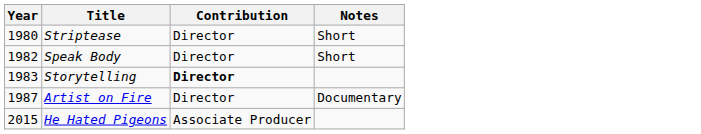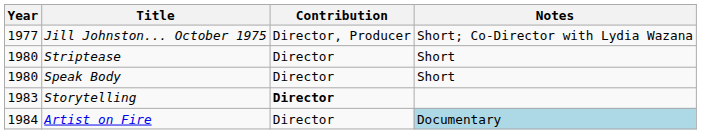+ row: 1977 | Jill Johnston... October 1975 | Director, Producer | Short; Co-Director with Lydia Wazana
Speak Body | Year: 1982 -> 1980
Artist on Fire | Year: 1987 -> 1984
Artist on Fire | Notes: no background -> lightblue background
- row: 2015 | He Hated Pigeons | Associate Producer
